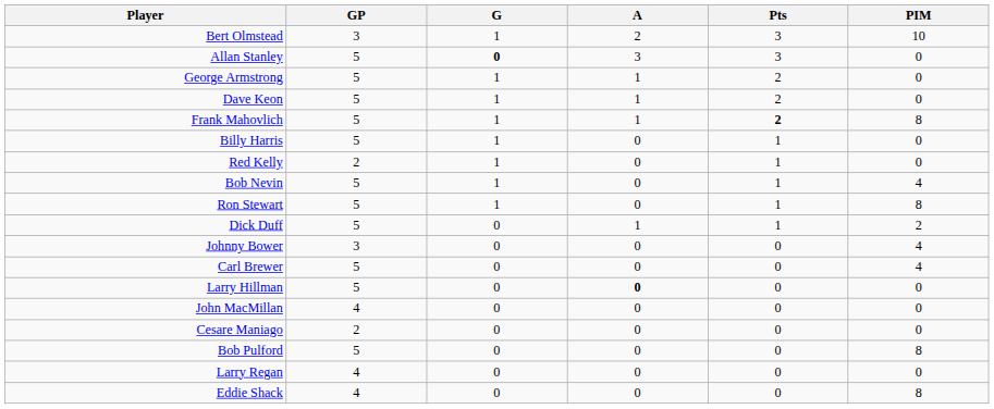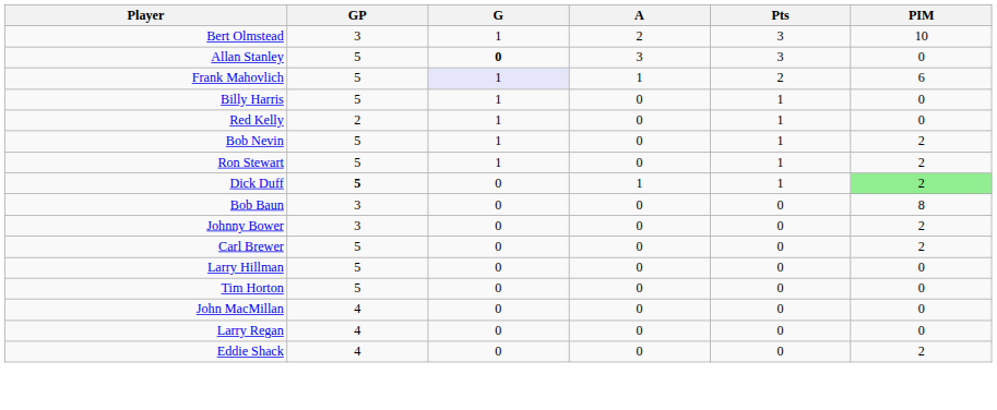- row: George Armstrong | 5 | 1 | 1 | 2 | 0
- row: Dave Keon | 5 | 1 | 1 | 2 | 0
Frank Mahovlich | G: no background -> lavender background
Frank Mahovlich | Pts: bold -> normal
Frank Mahovlich | PIM: 8 -> 6
Bob Nevin | PIM: 4 -> 2
Ron Stewart | PIM: 8 -> 2
Dick Duff | GP: normal -> bold
Dick Duff | PIM: no background -> lightgreen background
+ row: Bob Baun | 3 | 0 | 0 | 0 | 8
Johnny Bower | PIM: 4 -> 2
Carl Brewer | PIM: 4 -> 2
Larry Hillman | A: bold -> normal
+ row: Tim Horton | 5 | 0 | 0 | 0 | 0
- row: Cesare Maniago | 2 | 0 | 0 | 0 | 0
- row: Bob Pulford | 5 | 0 | 0 | 0 | 8
Eddie Shack | PIM: 8 -> 2
